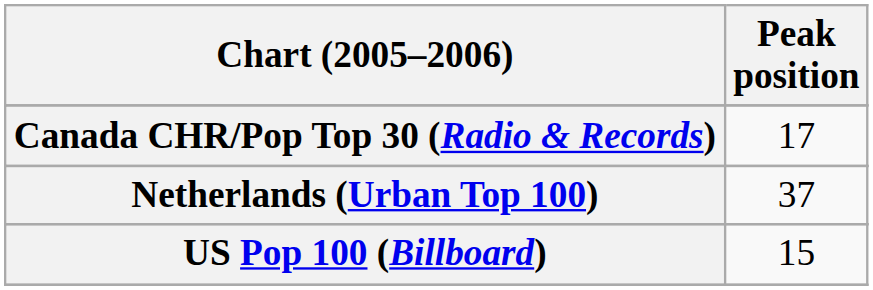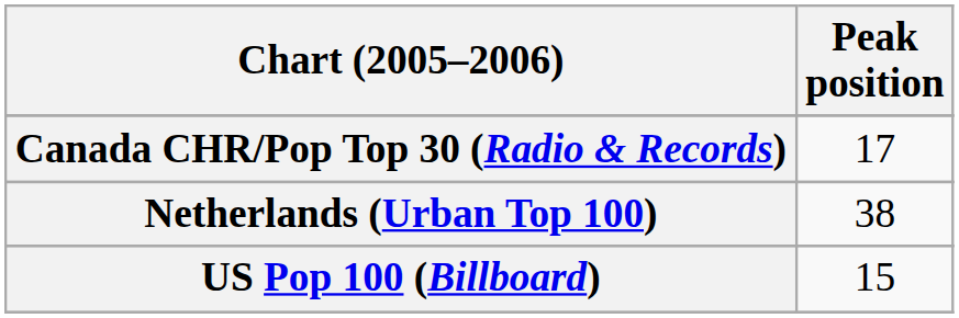Netherlands (Urban Top 100) | Peak position: 37 -> 38
